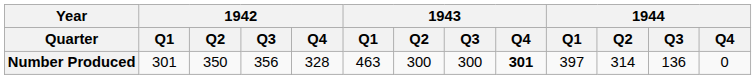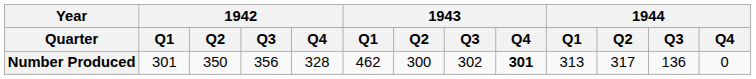Number Produced | 1943 / Q1: 463 -> 462
Number Produced | 1943 / Q3: 300 -> 302
Number Produced | 1944 / Q1: 397 -> 313
Number Produced | 1944 / Q2: 314 -> 317
